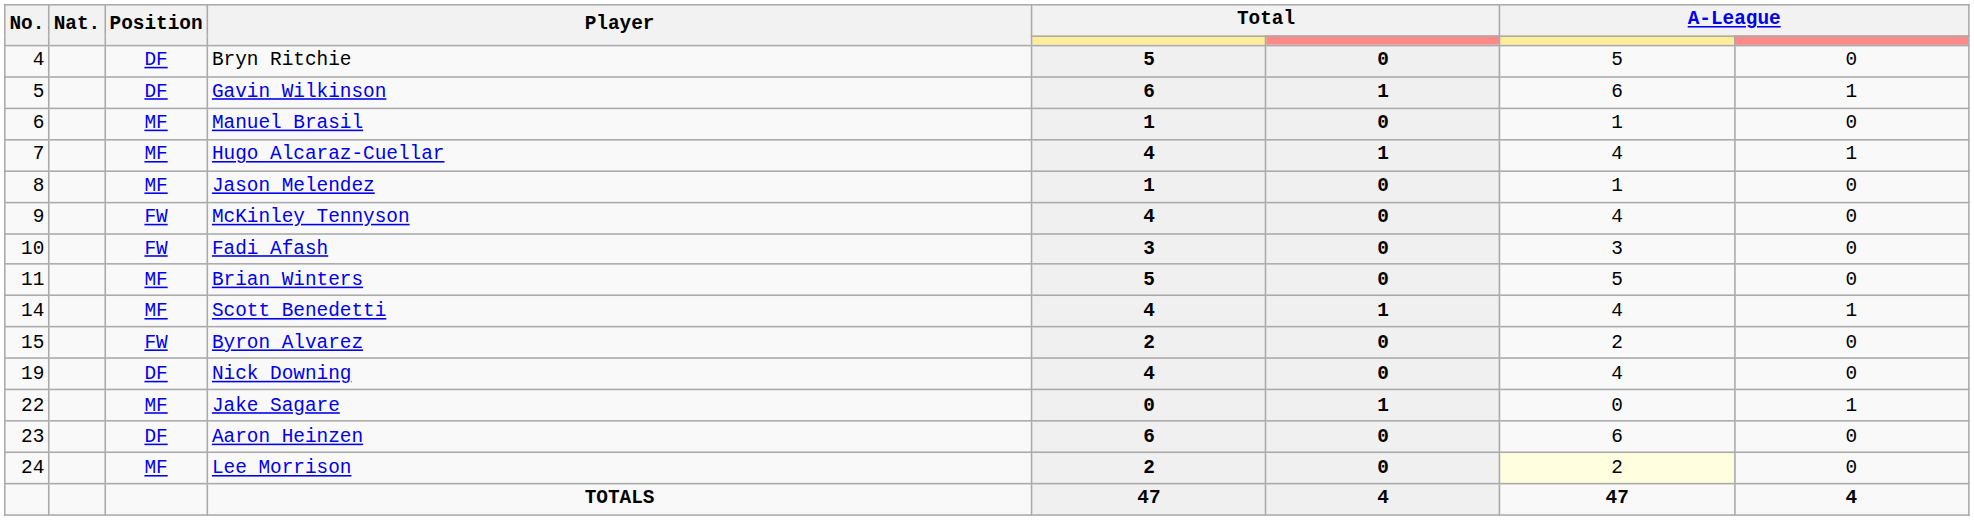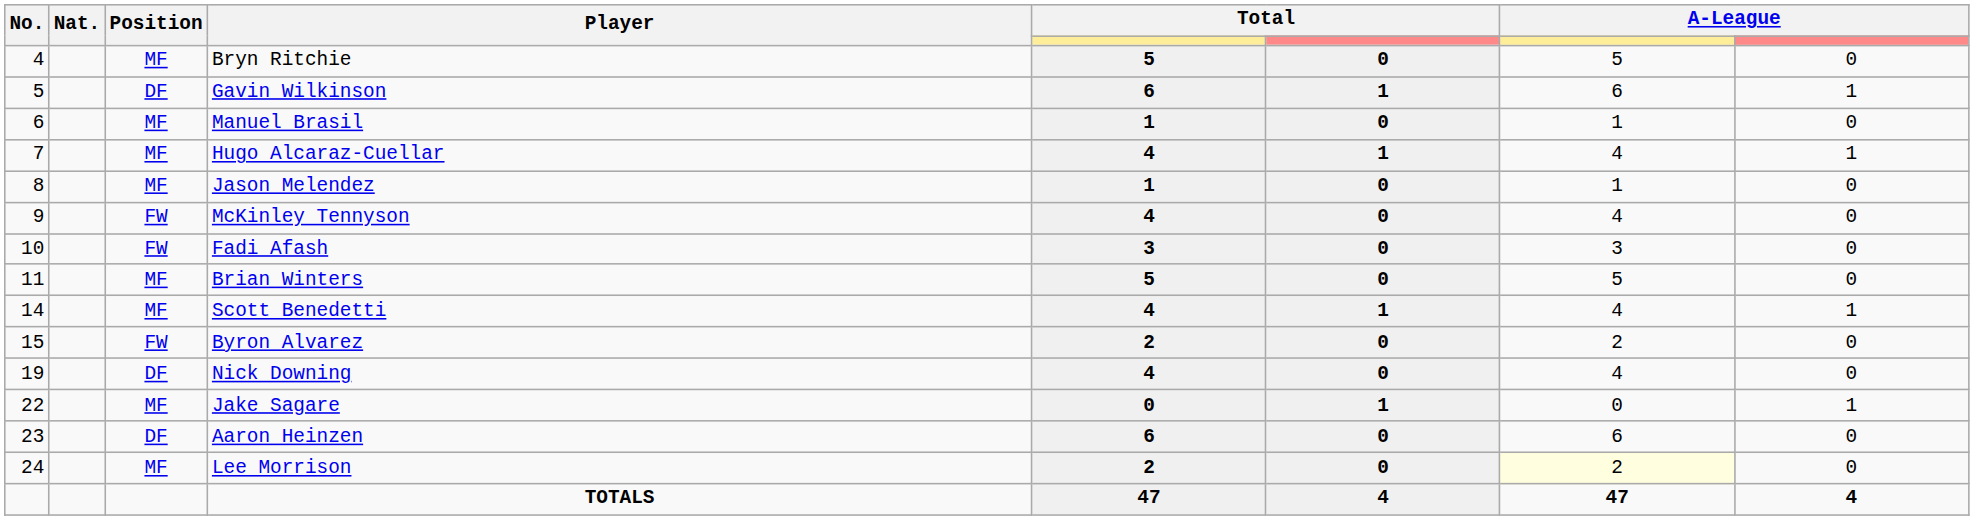Bryn Ritchie | Position: DF -> MF
